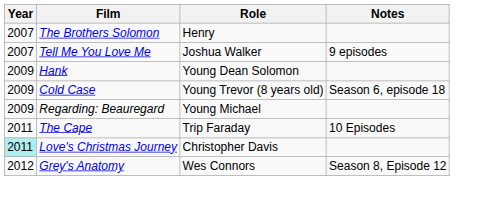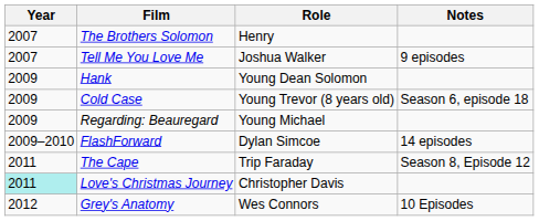+ row: 2009–2010 | FlashForward | Dylan Simcoe | 14 episodes
The Cape | Notes: 10 Episodes -> Season 8, Episode 12
Grey's Anatomy | Notes: Season 8, Episode 12 -> 10 Episodes
